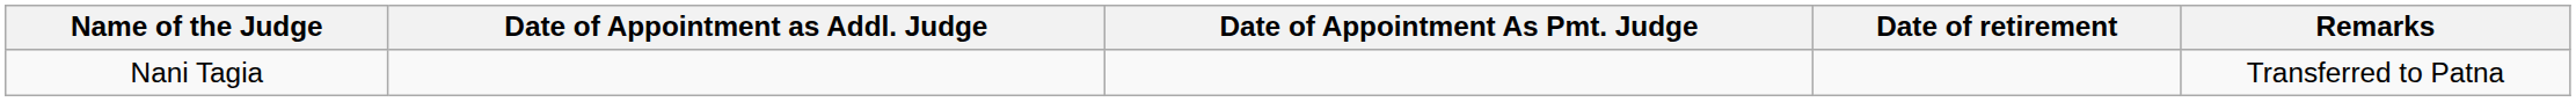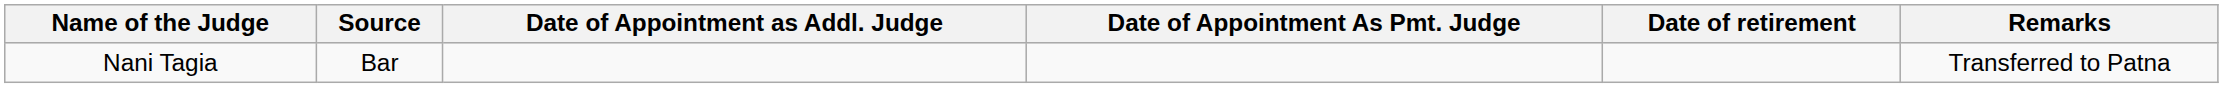+ column: Source | Bar
